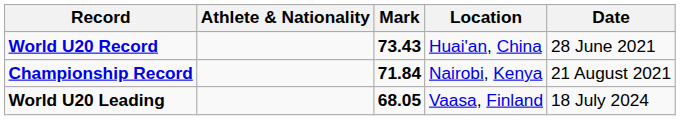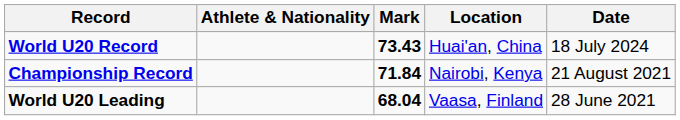World U20 Record | Date: 28 June 2021 -> 18 July 2024
World U20 Leading | Mark: 68.05 -> 68.04
World U20 Leading | Date: 18 July 2024 -> 28 June 2021
